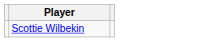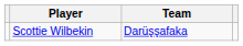+ column: Team | Darüşşafaka
